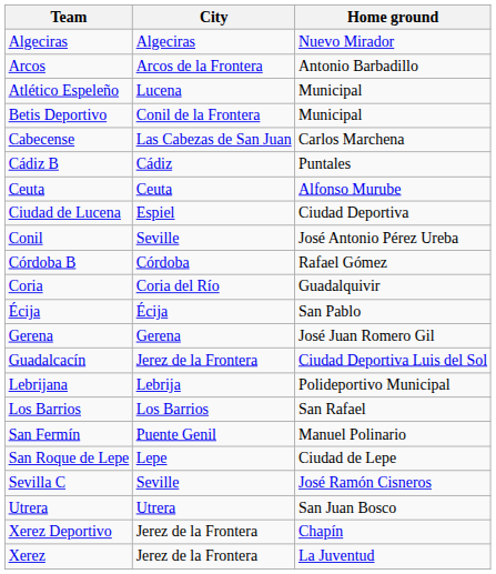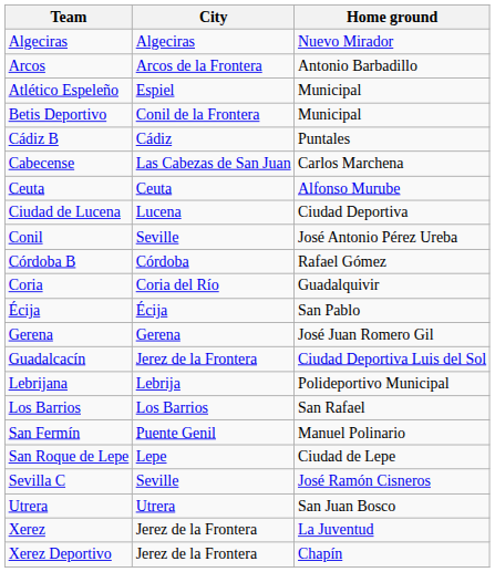Atlético Espeleño | City: Lucena -> Espiel
rows swapped: Cabecense <-> Cádiz B
Ciudad de Lucena | City: Espiel -> Lucena
rows swapped: Xerez <-> Xerez Deportivo
